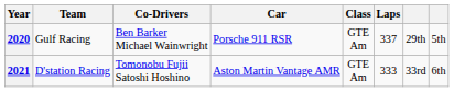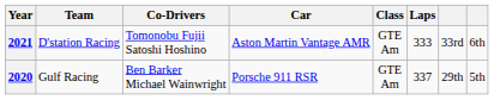rows swapped: 2020 <-> 2021
